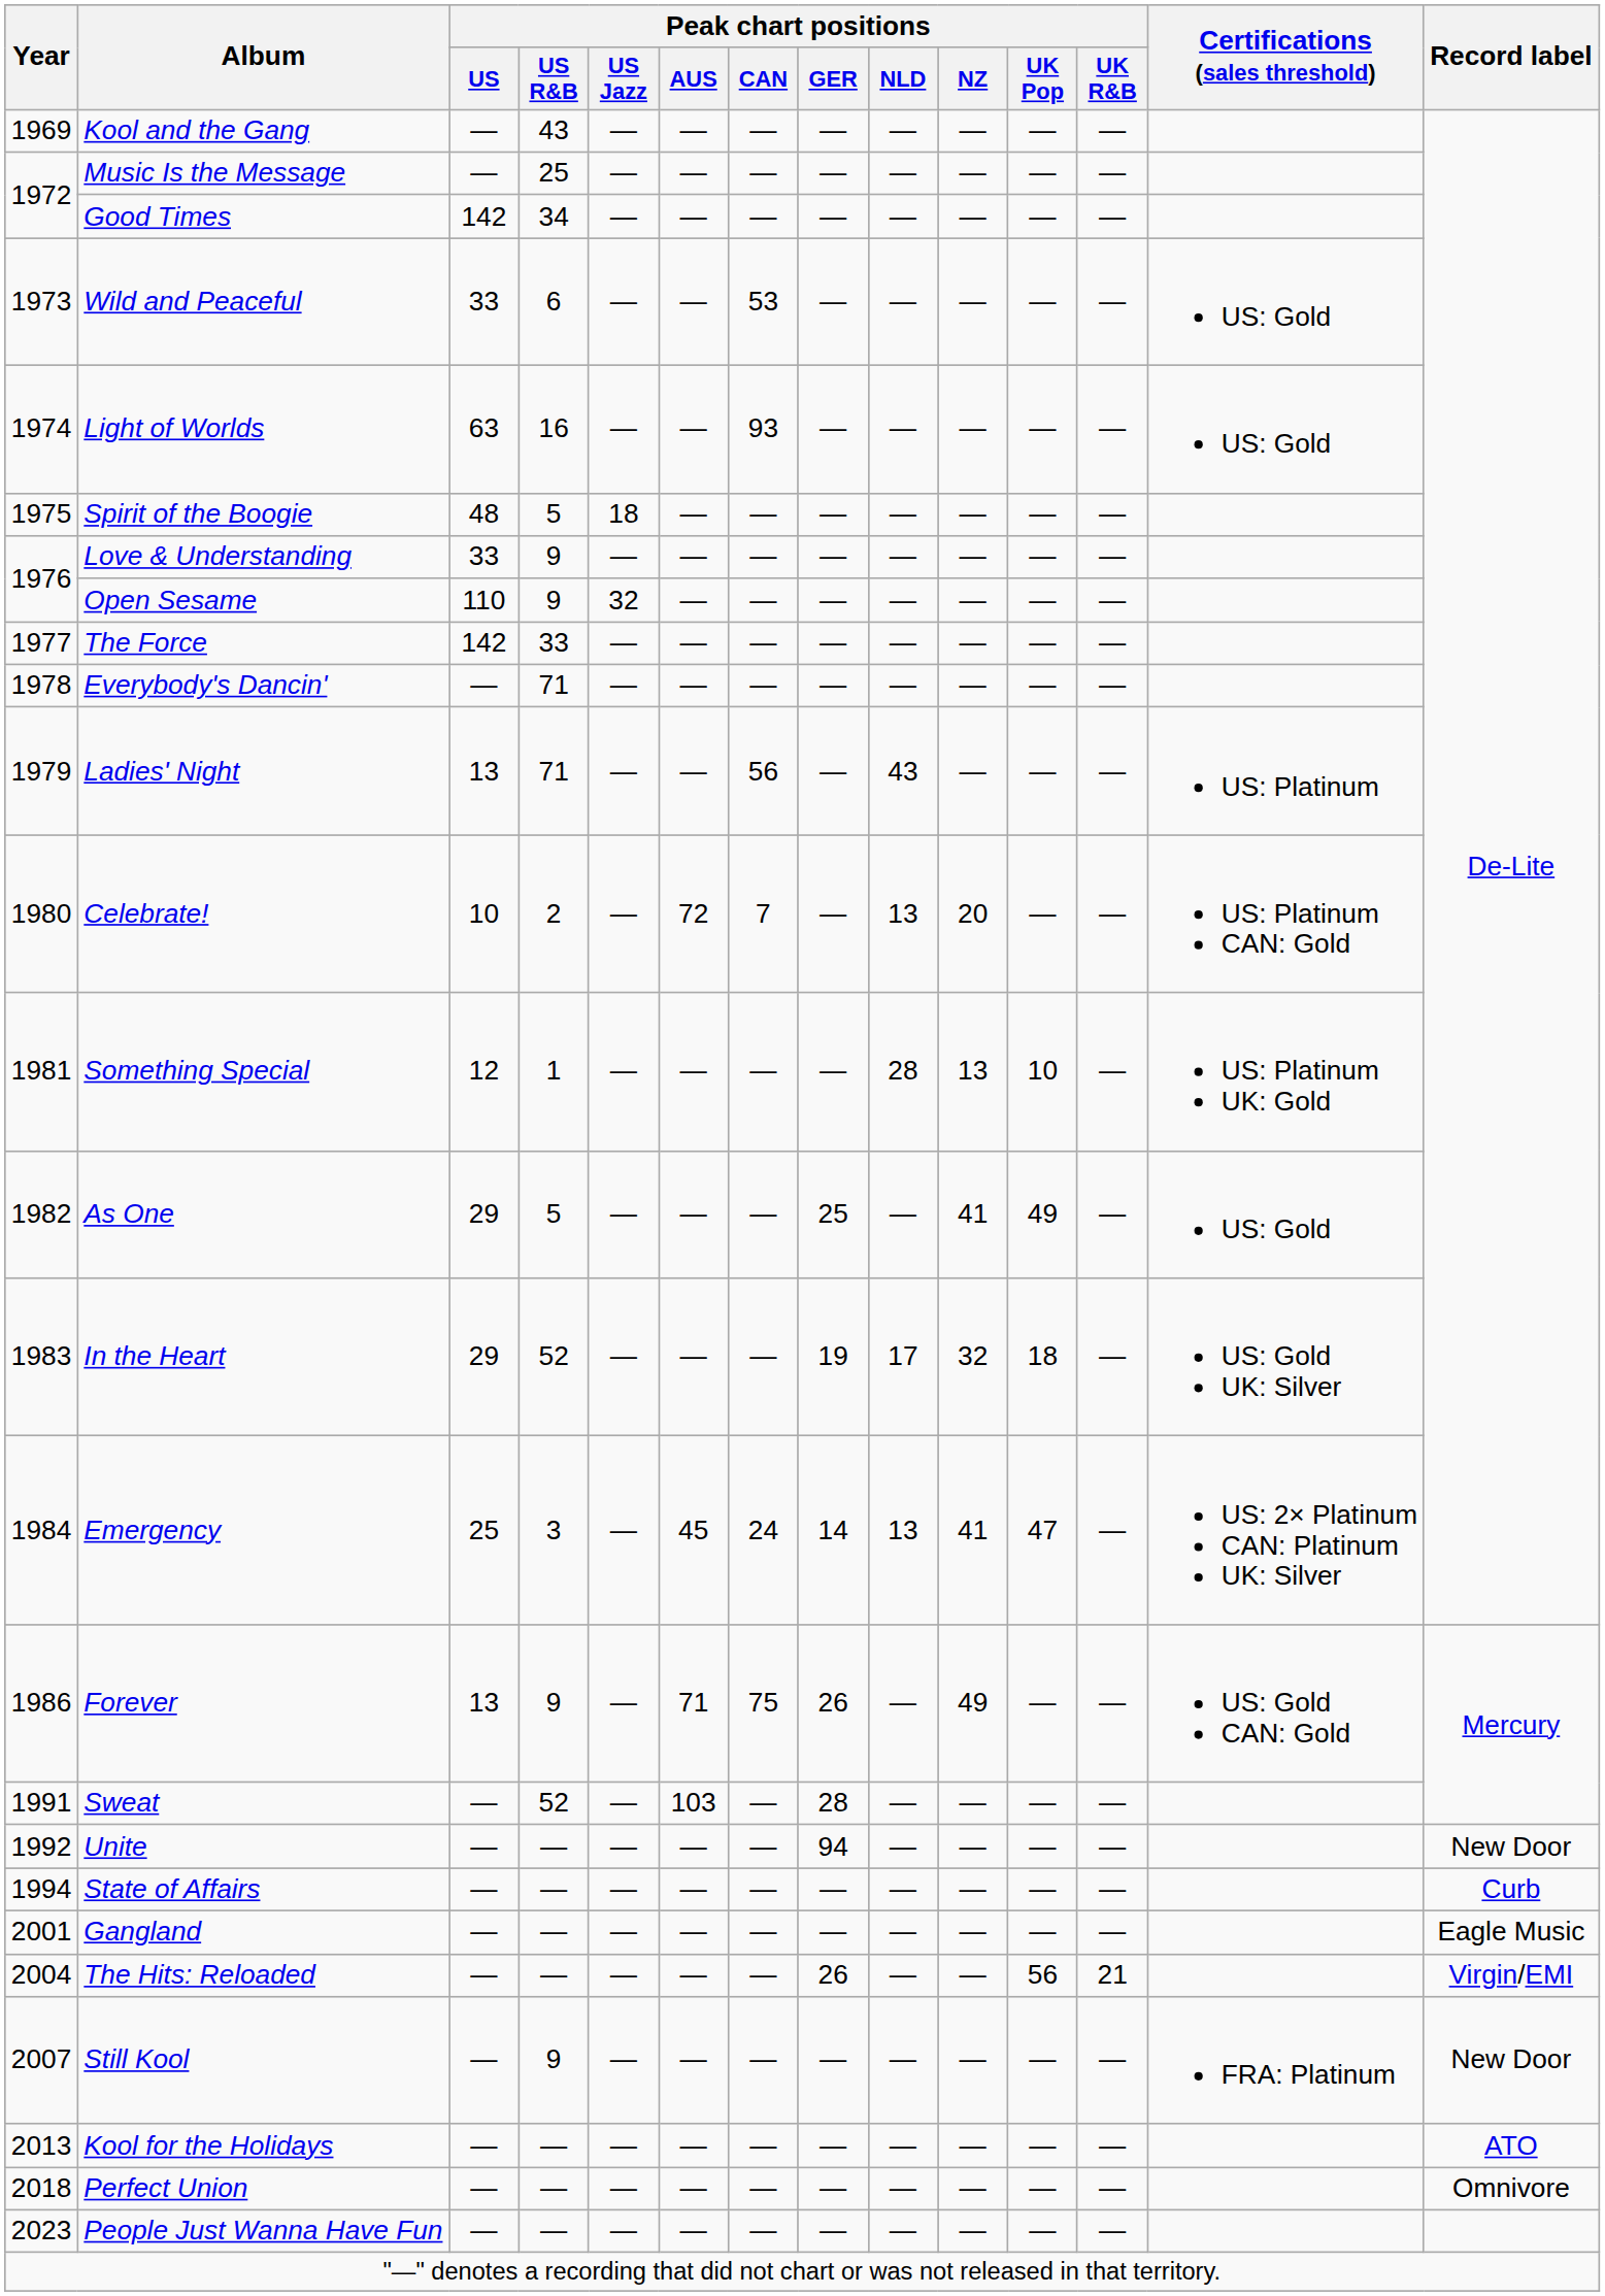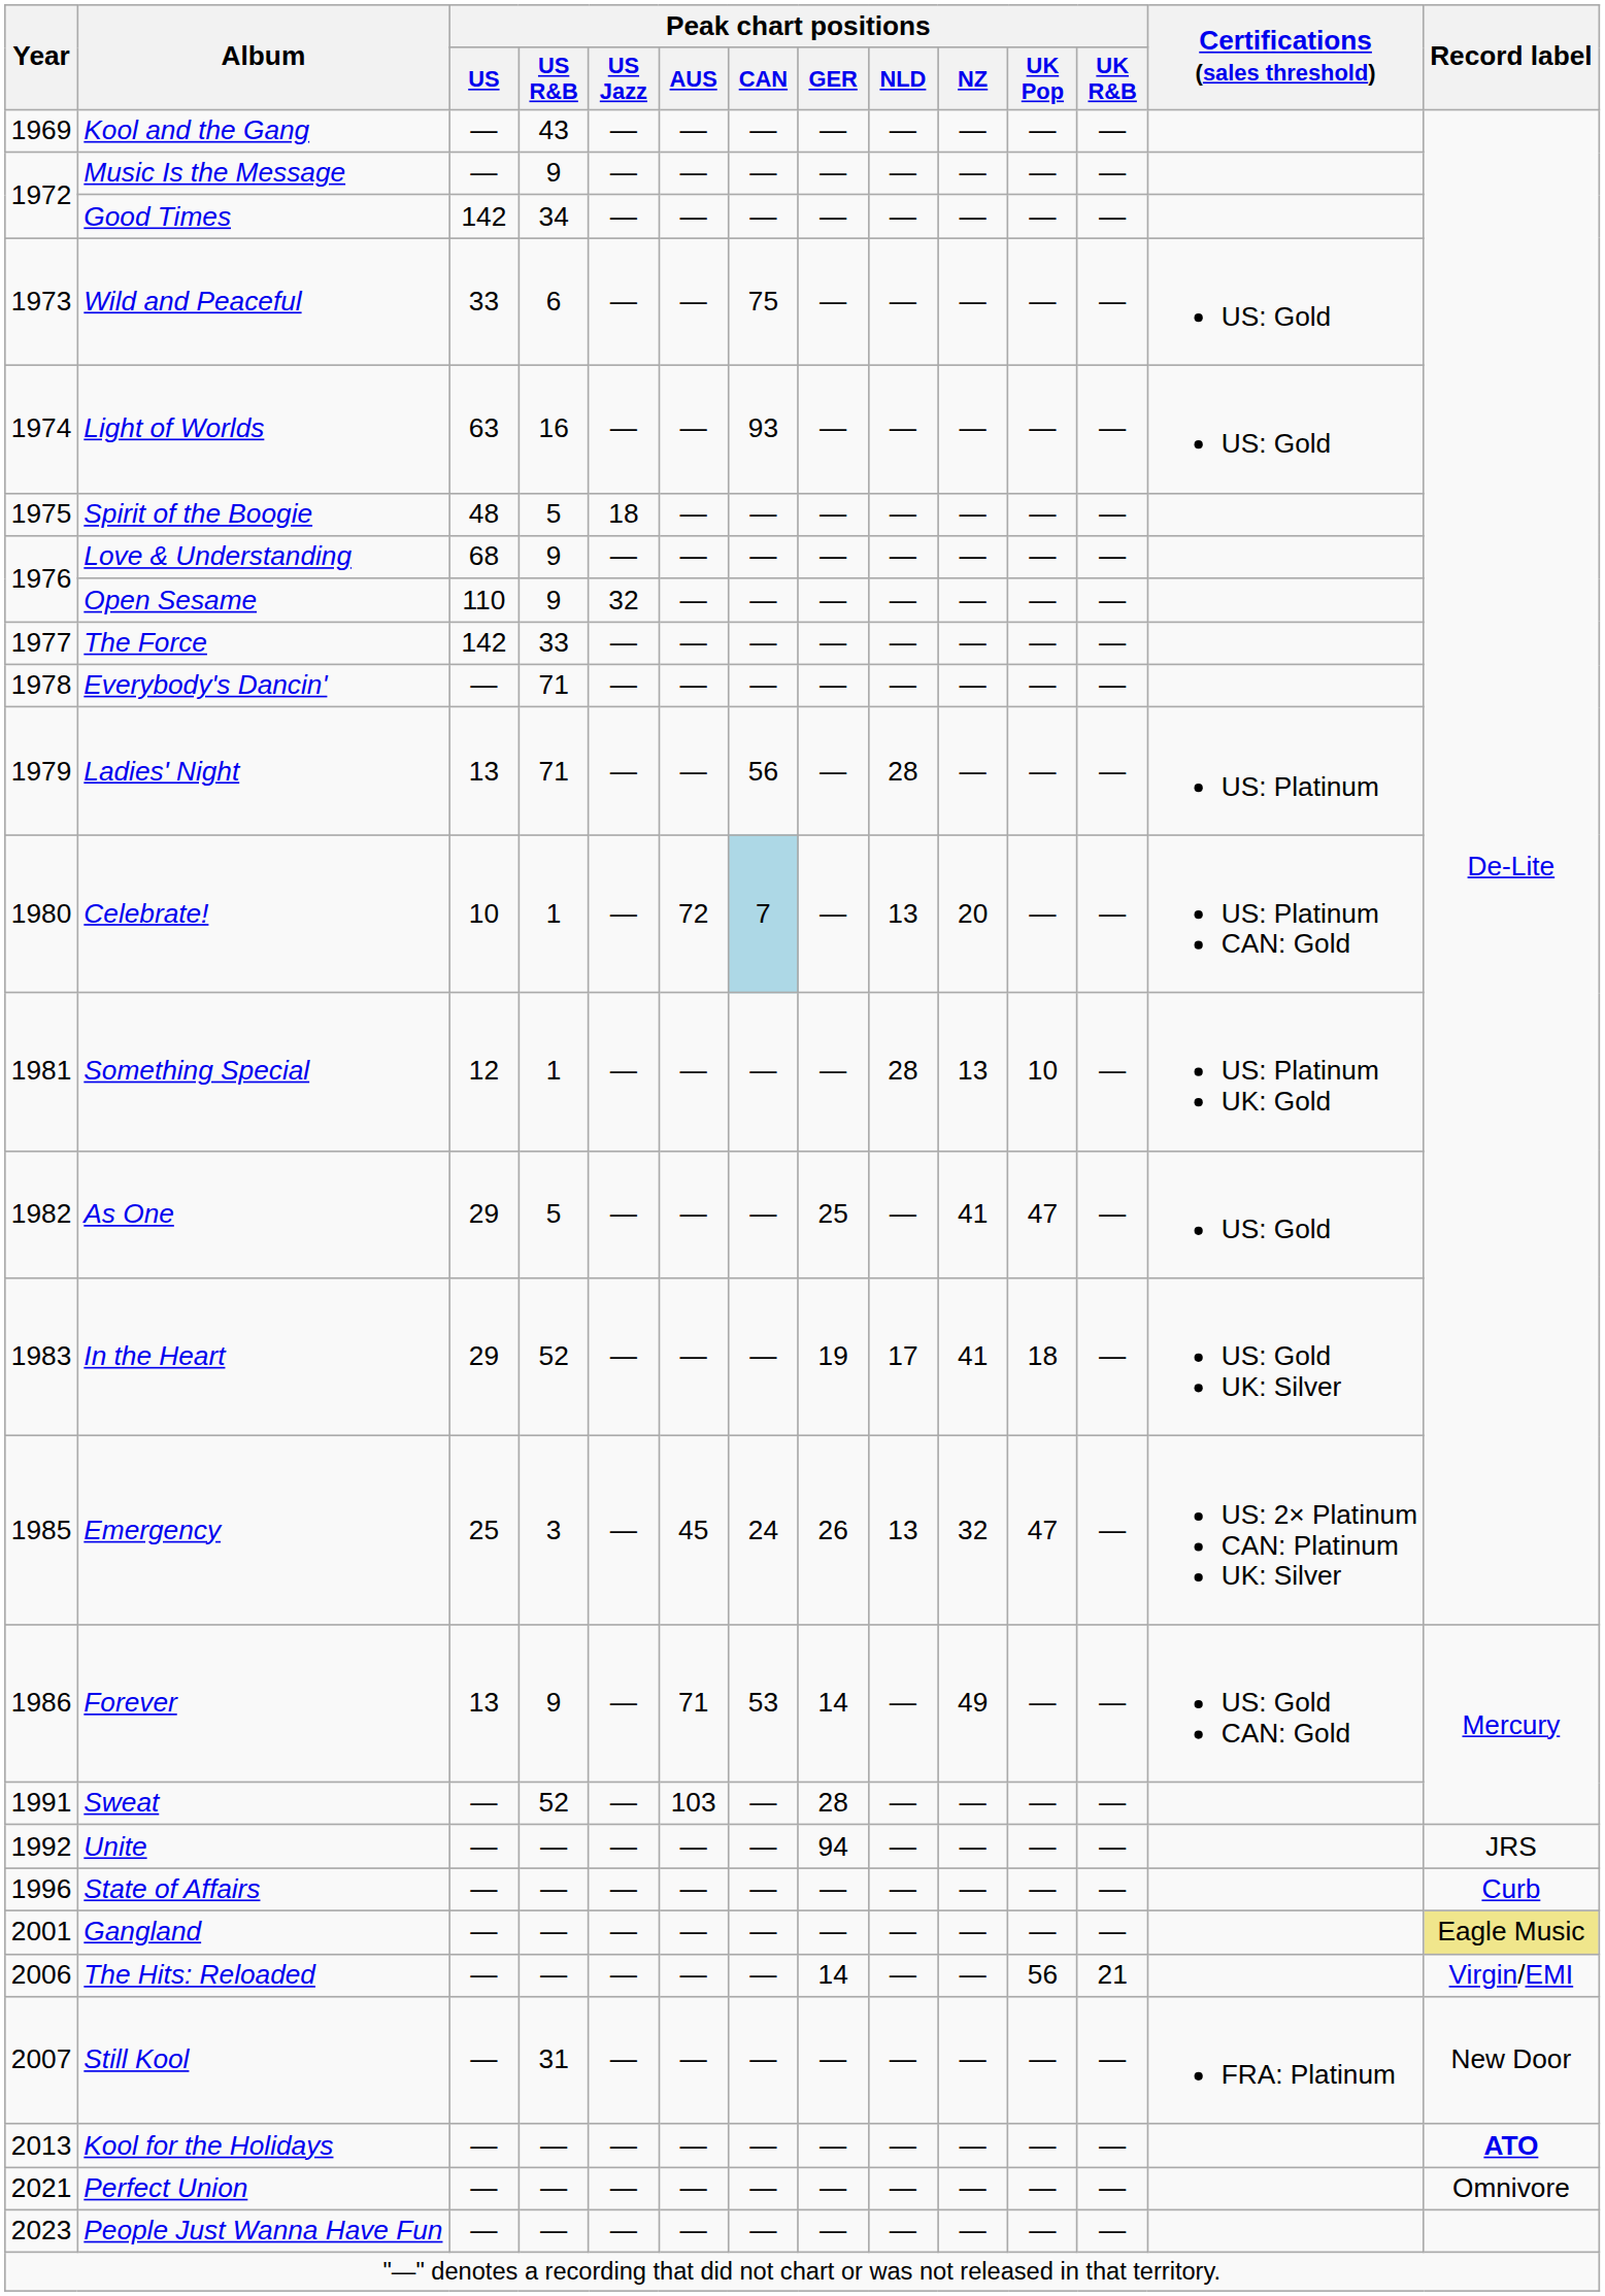Music Is the Message | Peak chart positions / US R&B: 25 -> 9
Wild and Peaceful | Peak chart positions / CAN: 53 -> 75
Love & Understanding | Peak chart positions / US: 33 -> 68
Ladies' Night | Peak chart positions / NLD: 43 -> 28
Celebrate! | Peak chart positions / US R&B: 2 -> 1
Celebrate! | Peak chart positions / CAN: no background -> lightblue background
As One | Peak chart positions / UK Pop: 49 -> 47
In the Heart | Peak chart positions / NZ: 32 -> 41
Emergency | Year: 1984 -> 1985
Emergency | Peak chart positions / GER: 14 -> 26
Emergency | Peak chart positions / NZ: 41 -> 32
Forever | Peak chart positions / CAN: 75 -> 53
Forever | Peak chart positions / GER: 26 -> 14
Unite | Record label: New Door -> JRS
State of Affairs | Year: 1994 -> 1996
Gangland | Record label: no background -> khaki background
The Hits: Reloaded | Year: 2004 -> 2006
The Hits: Reloaded | Peak chart positions / GER: 26 -> 14
Still Kool | Peak chart positions / US R&B: 9 -> 31
Kool for the Holidays | Record label: normal -> bold
Perfect Union | Year: 2018 -> 2021
